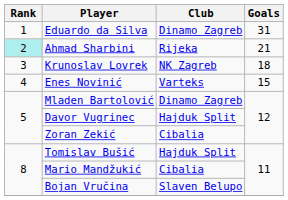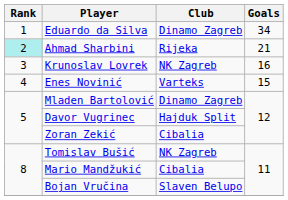Eduardo da Silva | Goals: 31 -> 34
Krunoslav Lovrek | Goals: 18 -> 16
Tomislav Bušić | Club: Hajduk Split -> NK Zagreb
